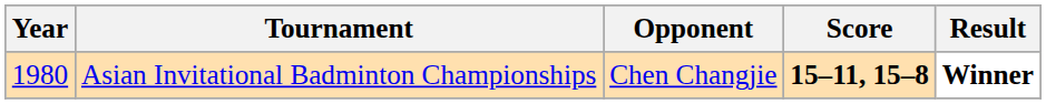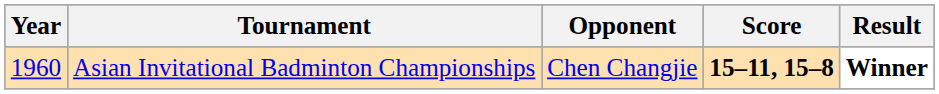Asian Invitational Badminton Championships | Year: 1980 -> 1960
